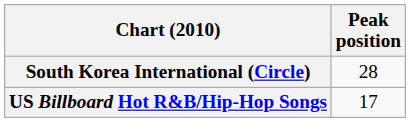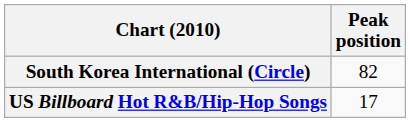South Korea International (Circle) | Peak position: 28 -> 82
